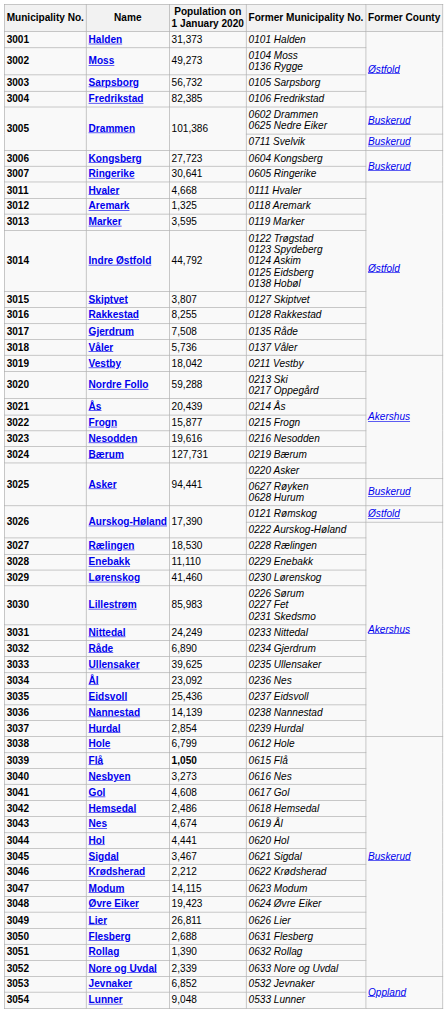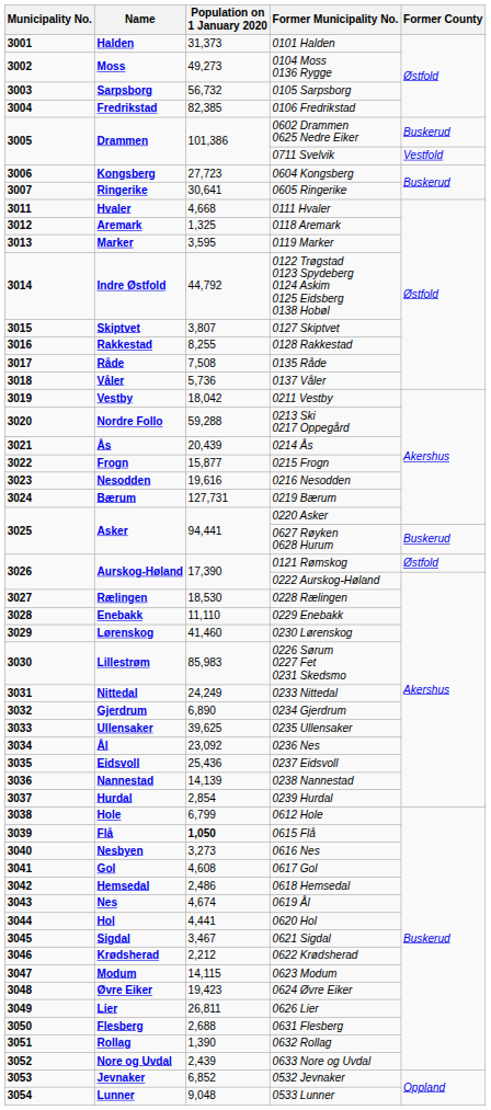0711 Svelvik | Former County: Buskerud -> Vestfold
0135 Råde | Name: Gjerdrum -> Råde
0234 Gjerdrum | Name: Råde -> Gjerdrum
0633 Nore og Uvdal | Population on 1 January 2020: 2,339 -> 2,439
